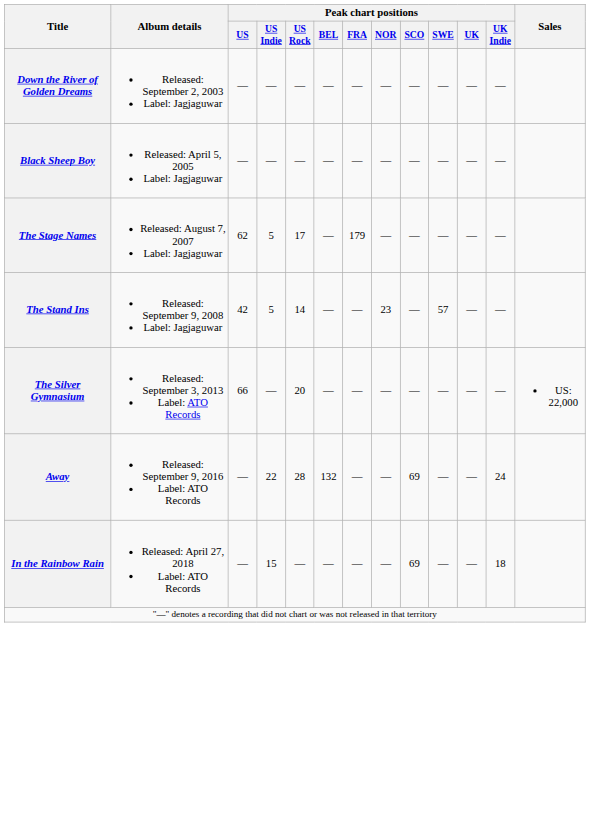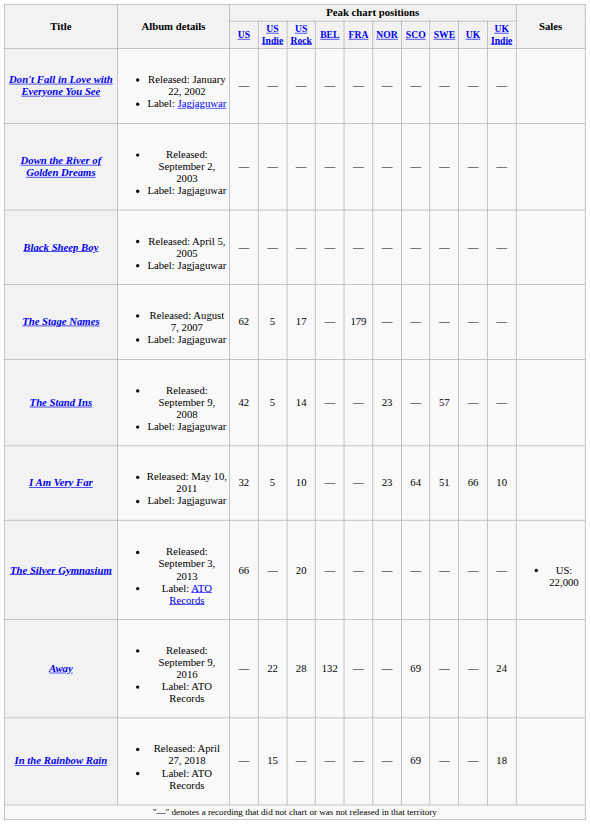+ row: Don't Fall in Love with Everyone You See | Released: January 22, 2002 Label: Jagjaguwar | — | — | — | — | — | — | — | — | — | —
+ row: I Am Very Far | Released: May 10, 2011 Label: Jagjaguwar | 32 | 5 | 10 | — | — | 23 | 64 | 51 | 66 | 10
